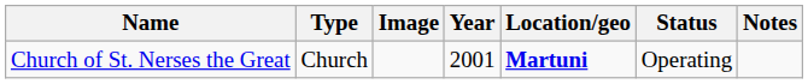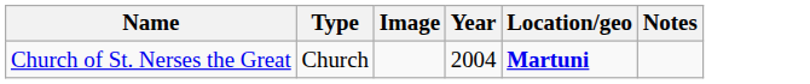- column: Status | Operating
Church of St. Nerses the Great | Year: 2001 -> 2004
